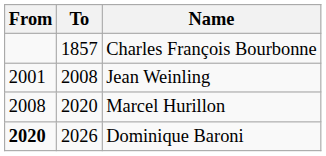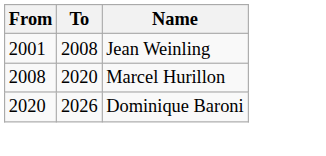- row: 1857 | Charles François Bourbonne
Dominique Baroni | From: bold -> normal
